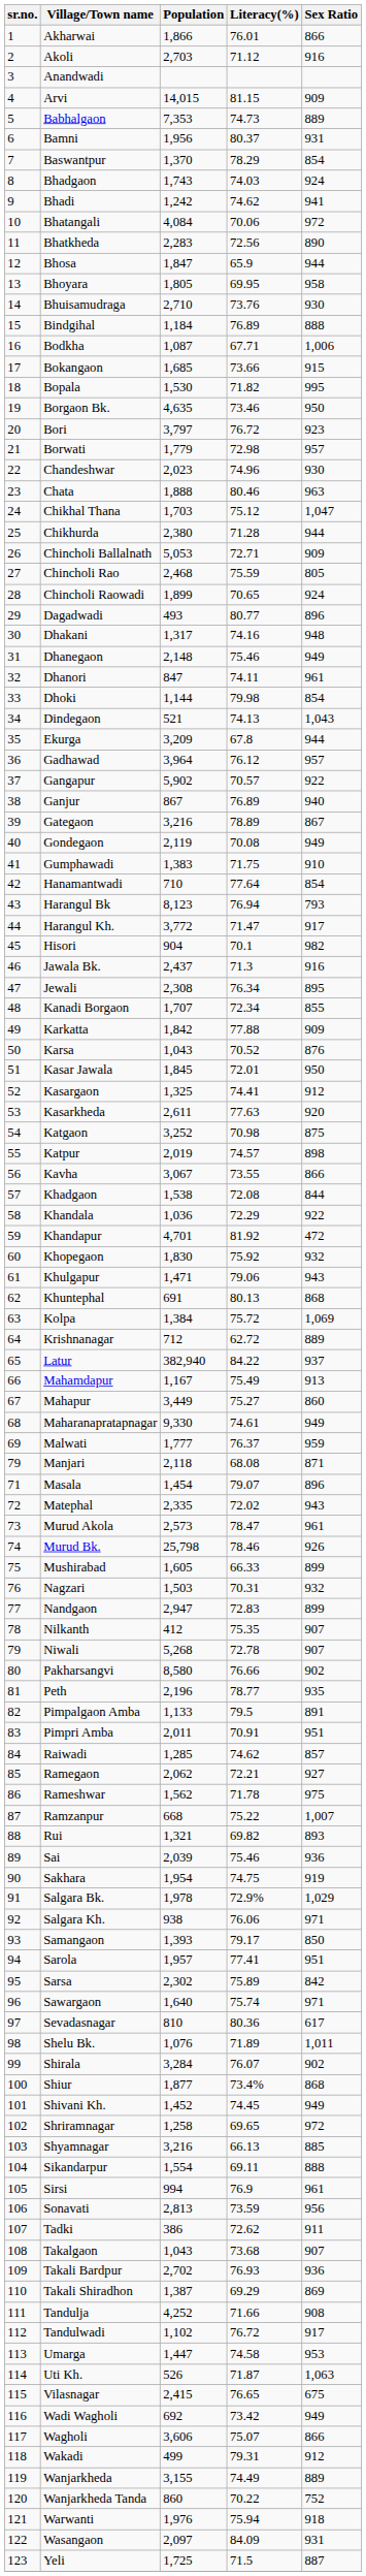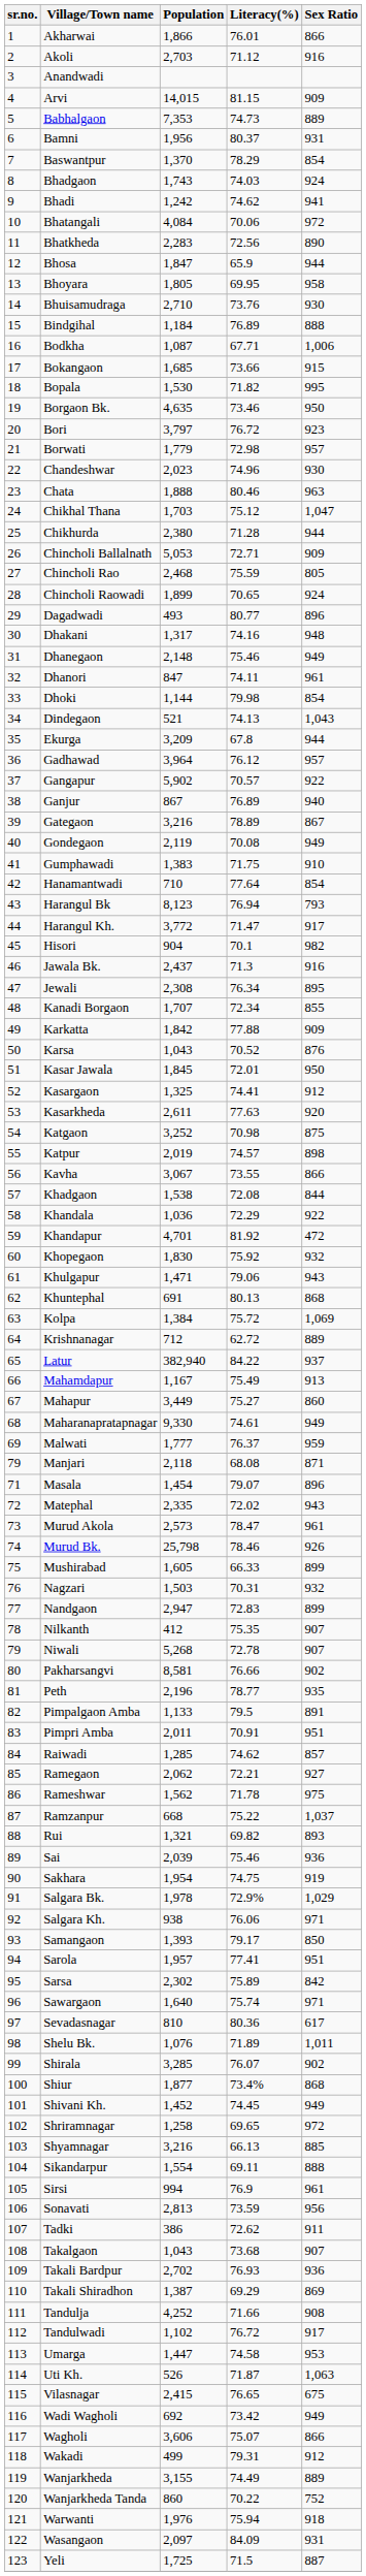Pakharsangvi | Population: 8,580 -> 8,581
Ramzanpur | Sex Ratio: 1,007 -> 1,037
Shirala | Population: 3,284 -> 3,285
